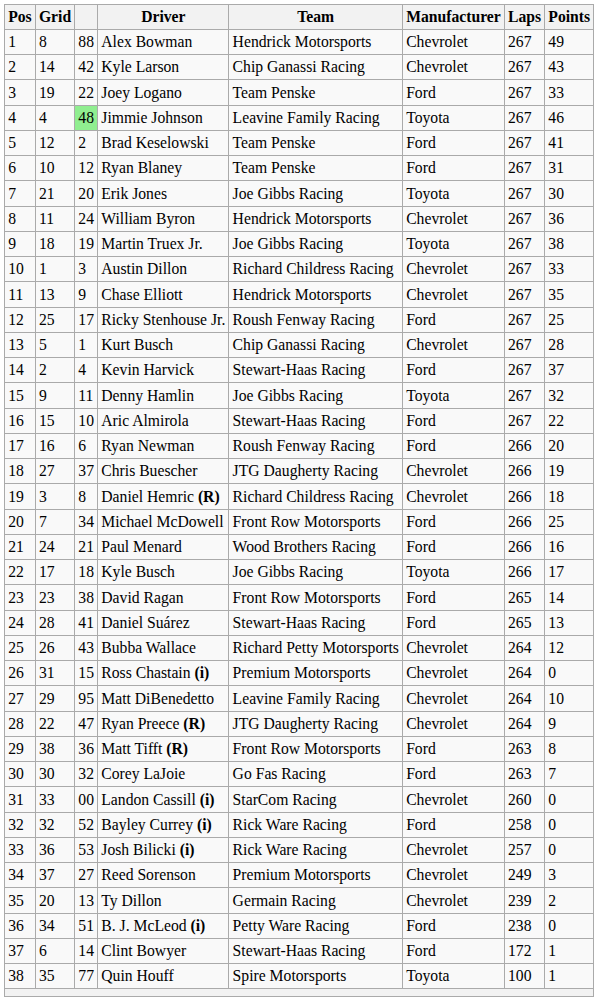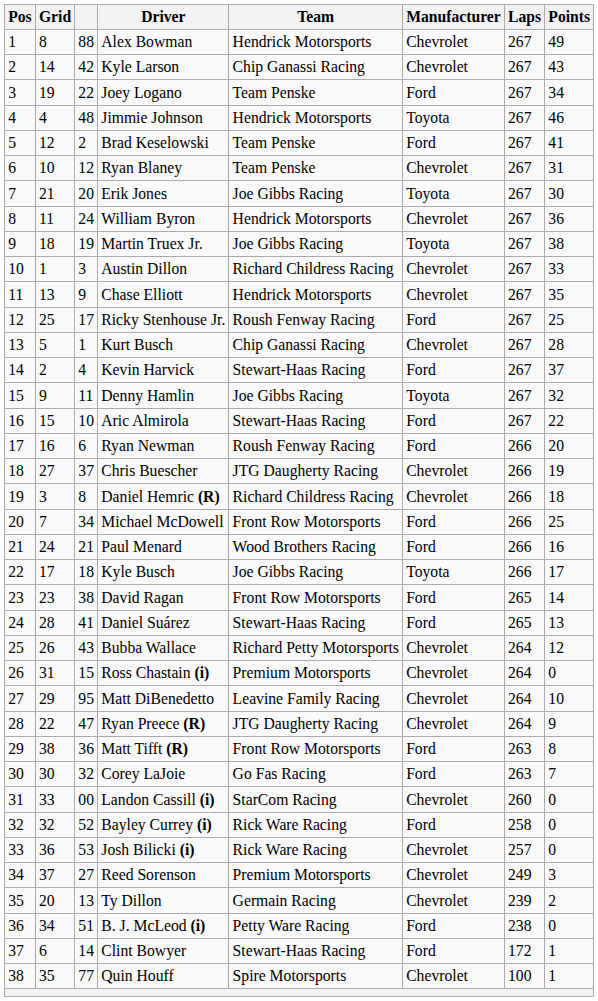Joey Logano | Points: 33 -> 34
Jimmie Johnson | column 3: lightgreen background -> no background
Jimmie Johnson | Team: Leavine Family Racing -> Hendrick Motorsports
Ryan Blaney | Manufacturer: Ford -> Chevrolet
Quin Houff | Manufacturer: Toyota -> Chevrolet
